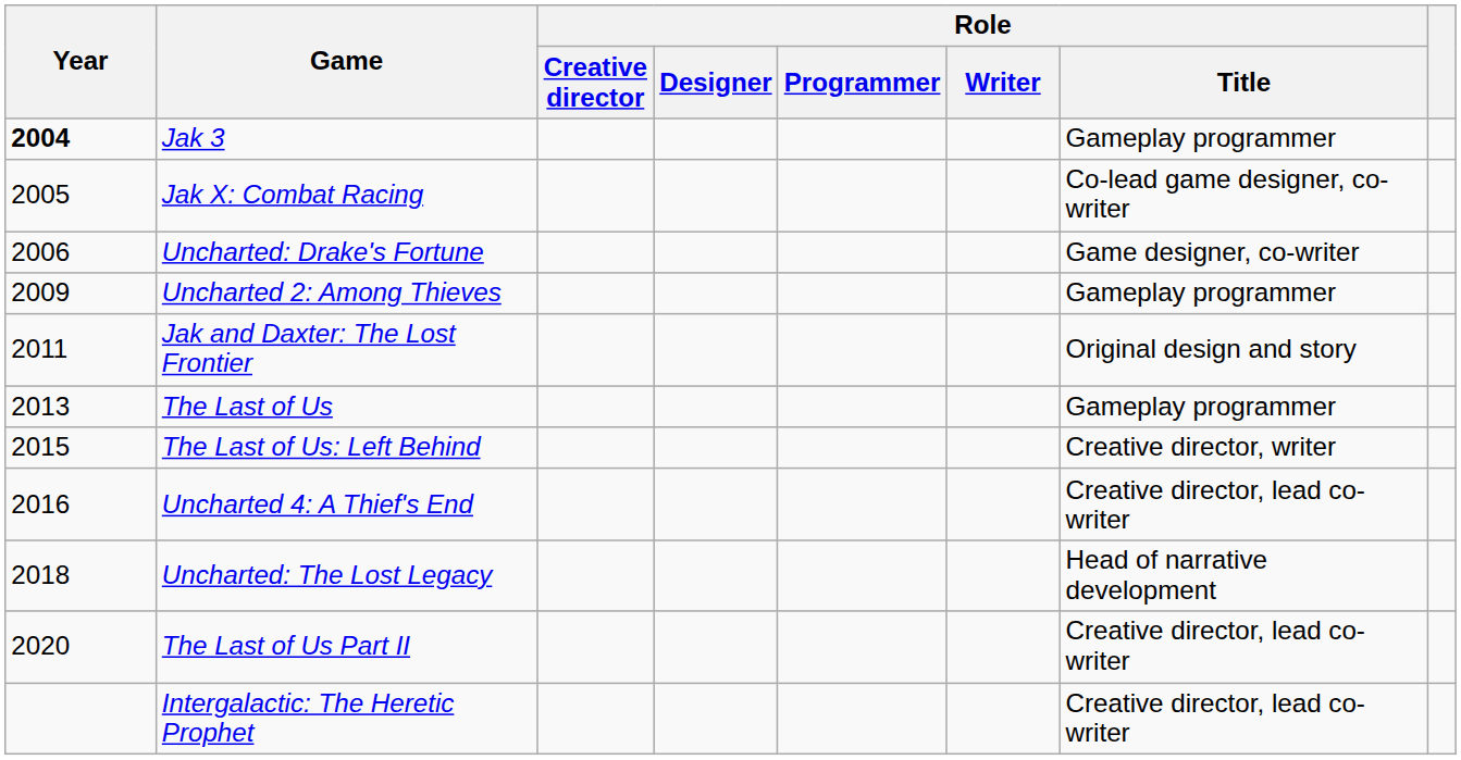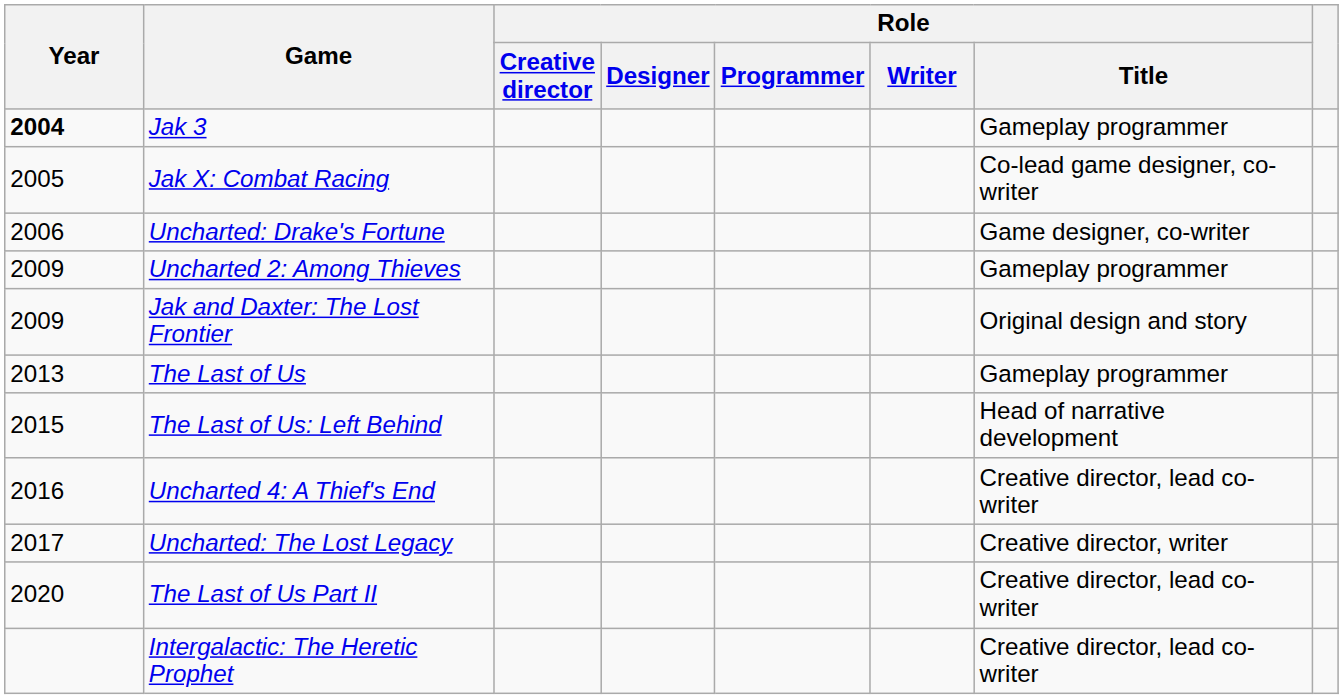Jak and Daxter: The Lost Frontier | Year: 2011 -> 2009
The Last of Us: Left Behind | Role / Title: Creative director, writer -> Head of narrative development
Uncharted: The Lost Legacy | Year: 2018 -> 2017
Uncharted: The Lost Legacy | Role / Title: Head of narrative development -> Creative director, writer
